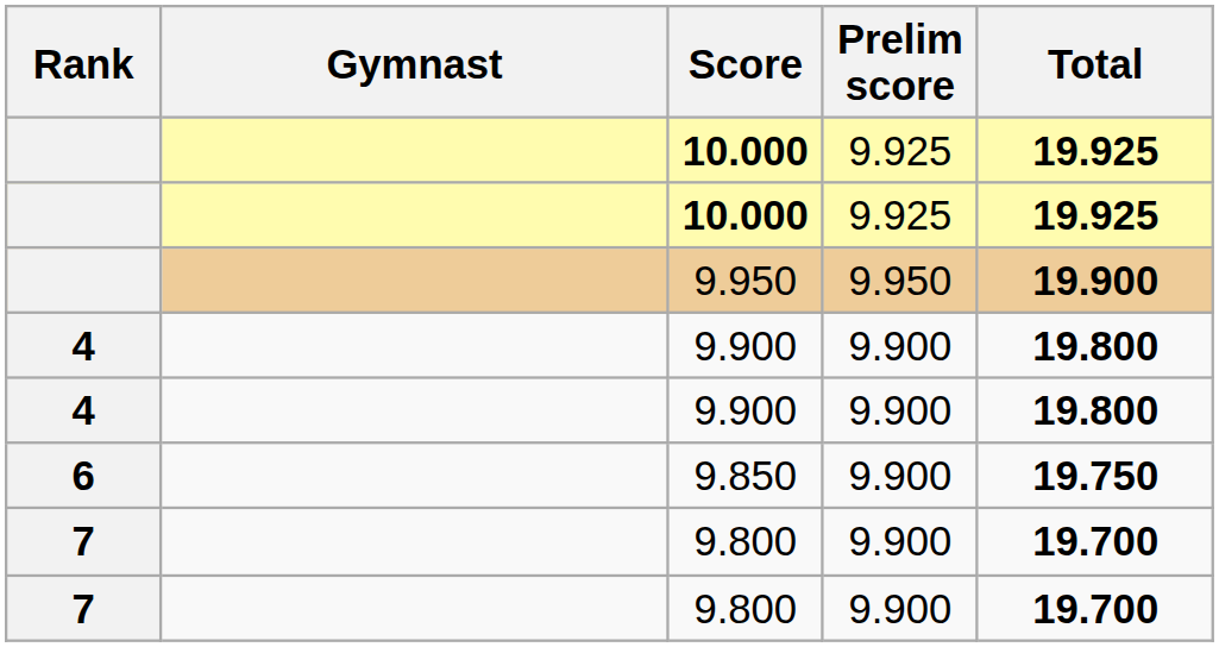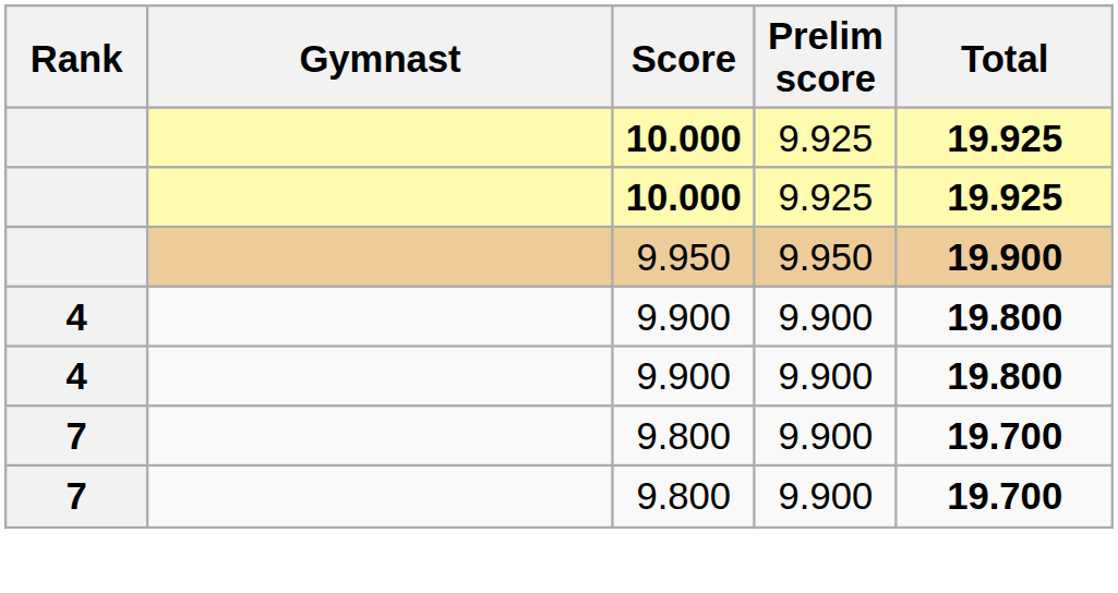- row: 6 | 9.850 | 9.900 | 19.750
